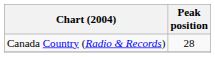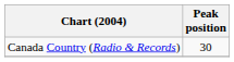Canada Country (Radio & Records) | Peak position: 28 -> 30
